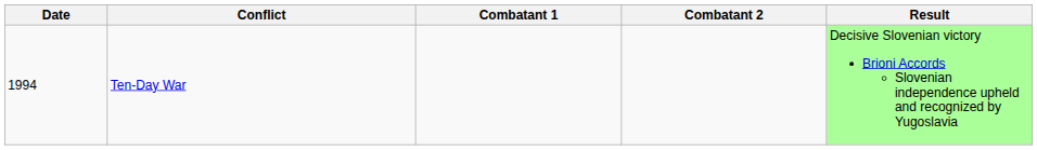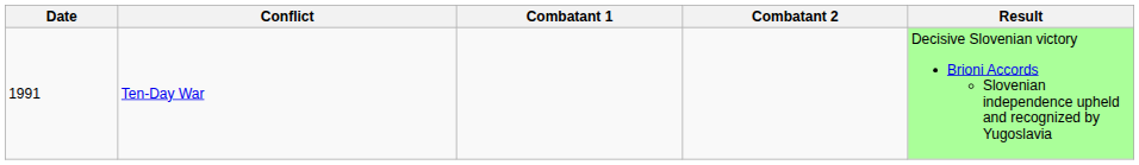Ten-Day War | Date: 1994 -> 1991
